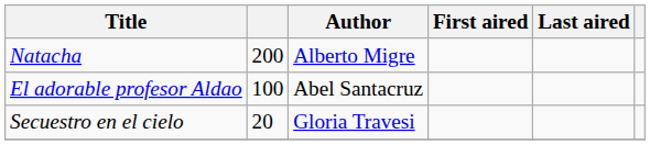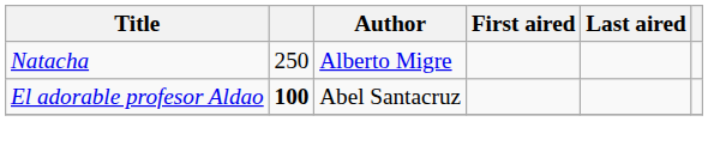Natacha | column 2: 200 -> 250
El adorable profesor Aldao | column 2: normal -> bold
- row: Secuestro en el cielo | 20 | Gloria Travesi
